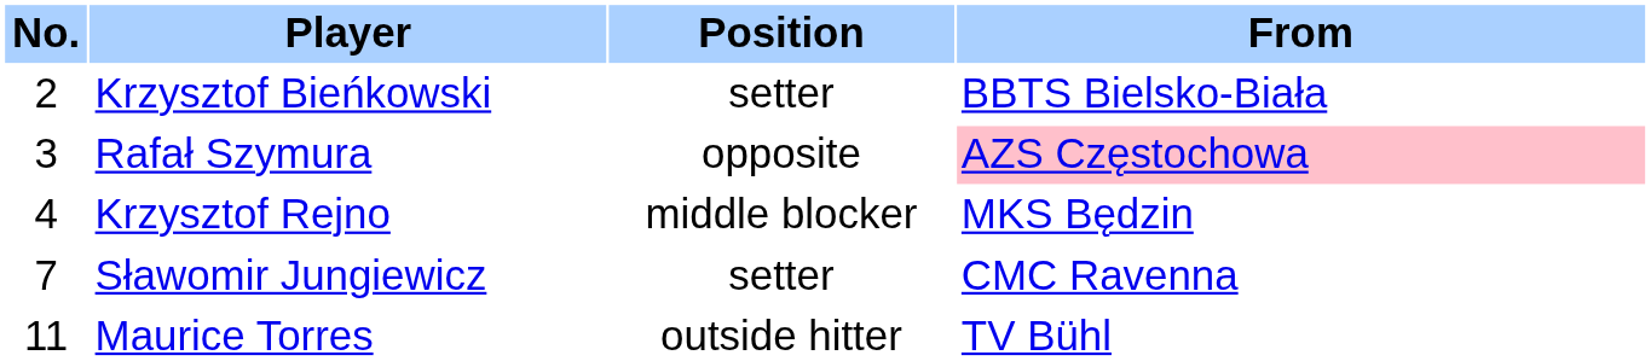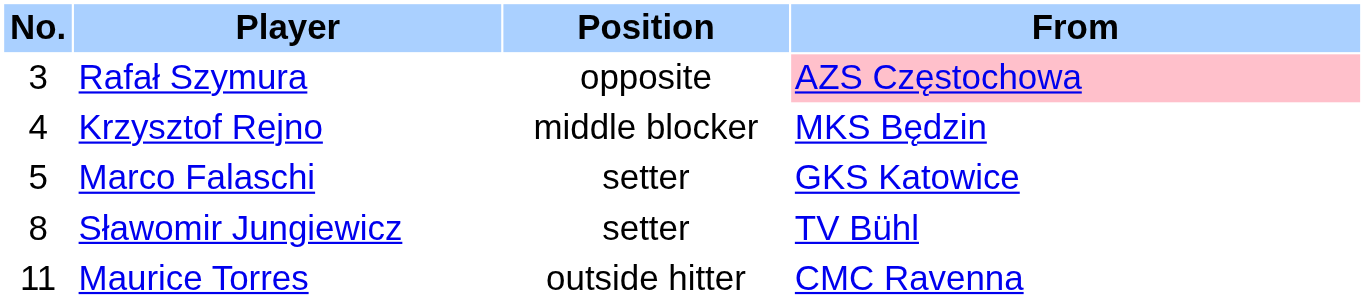- row: 2 | Krzysztof Bieńkowski | setter | BBTS Bielsko-Biała
+ row: 5 | Marco Falaschi | setter | GKS Katowice
Sławomir Jungiewicz | No.: 7 -> 8
Sławomir Jungiewicz | From: CMC Ravenna -> TV Bühl
Maurice Torres | From: TV Bühl -> CMC Ravenna
